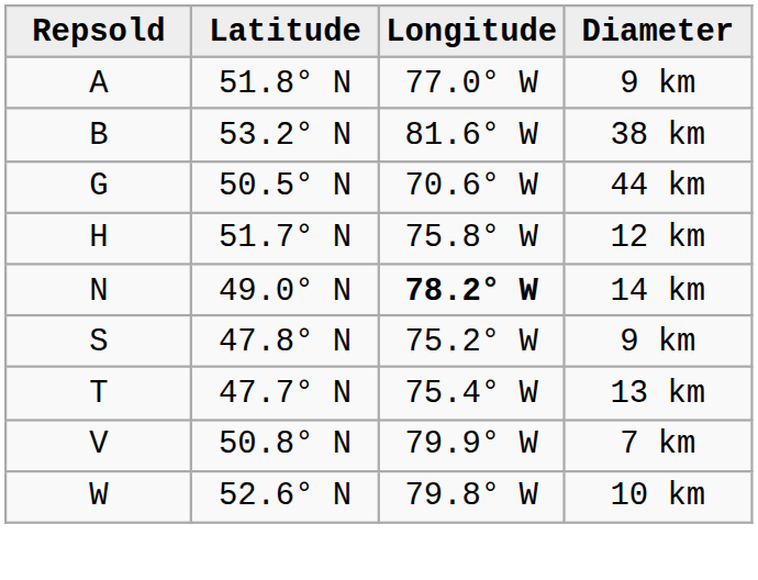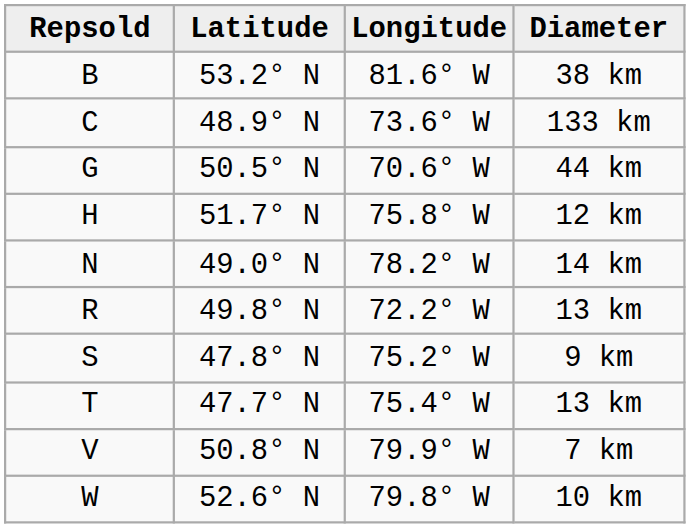- row: A | 51.8° N | 77.0° W | 9 km
+ row: C | 48.9° N | 73.6° W | 133 km
N | Longitude: bold -> normal
+ row: R | 49.8° N | 72.2° W | 13 km
